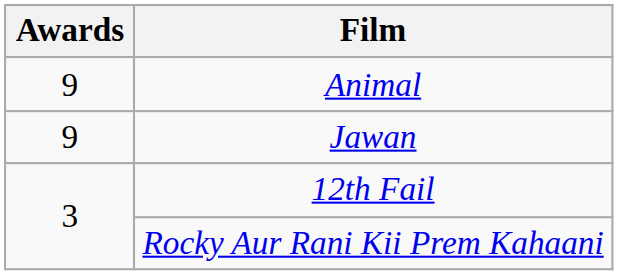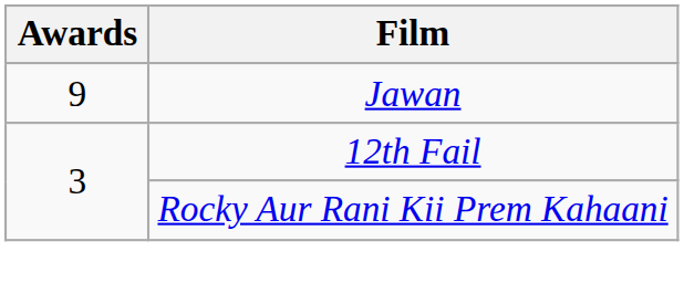- row: 9 | Animal
